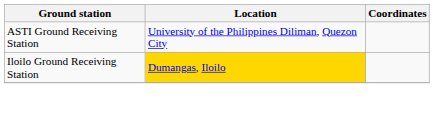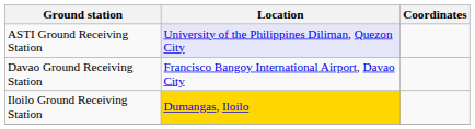ASTI Ground Receiving Station | Location: no background -> lavender background
+ row: Davao Ground Receiving Station | Francisco Bangoy International Airport, Davao City
